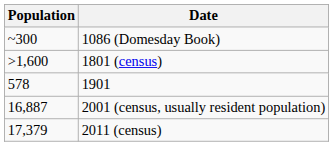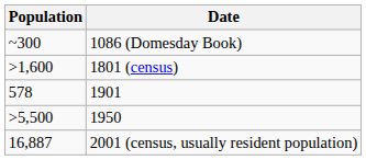+ row: >5,500 | 1950
- row: 17,379 | 2011 (census)
